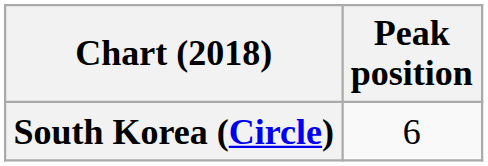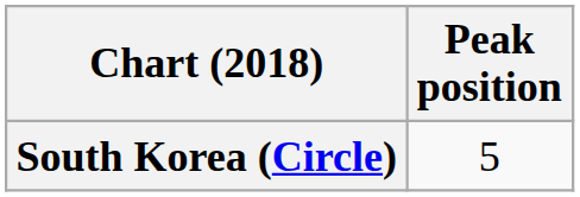South Korea (Circle) | Peak position: 6 -> 5
